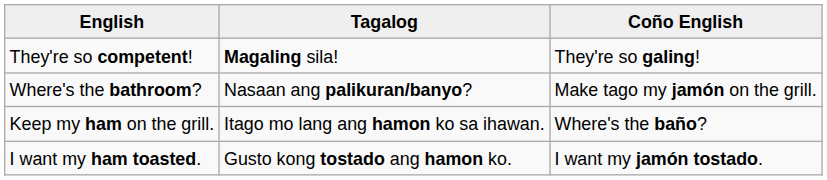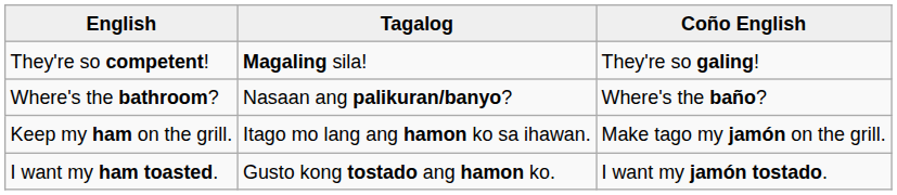Where's the bathroom? | Coño English: Make tago my jamón on the grill. -> Where's the baño?
Keep my ham on the grill. | Coño English: Where's the baño? -> Make tago my jamón on the grill.
